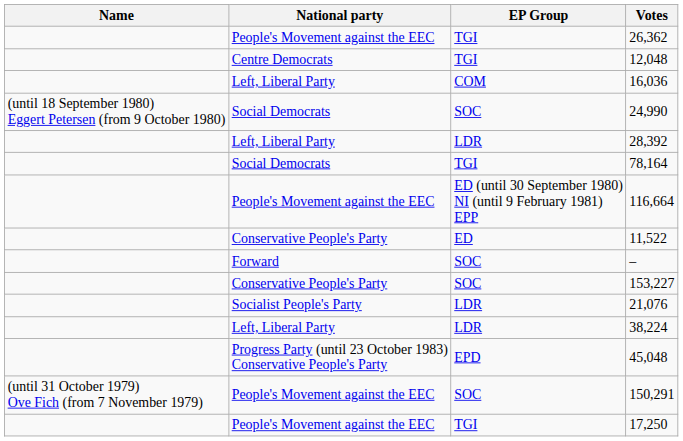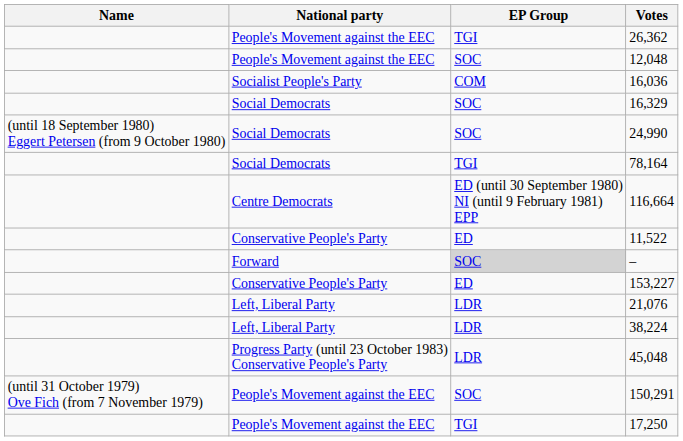12,048 | National party: Centre Democrats -> People's Movement against the EEC
12,048 | EP Group: TGI -> SOC
16,036 | National party: Left, Liberal Party -> Socialist People's Party
+ row: Social Democrats | SOC | 16,329
- row: Left, Liberal Party | LDR | 28,392
116,664 | National party: People's Movement against the EEC -> Centre Democrats
– | EP Group: no background -> lightgrey background
153,227 | EP Group: SOC -> ED
21,076 | National party: Socialist People's Party -> Left, Liberal Party
45,048 | EP Group: EPD -> LDR
